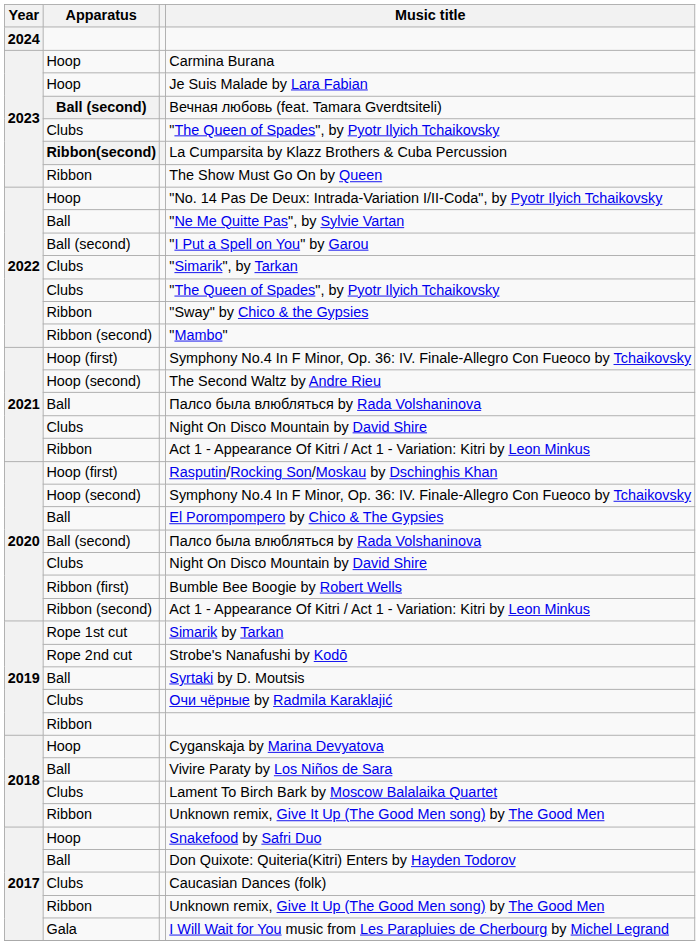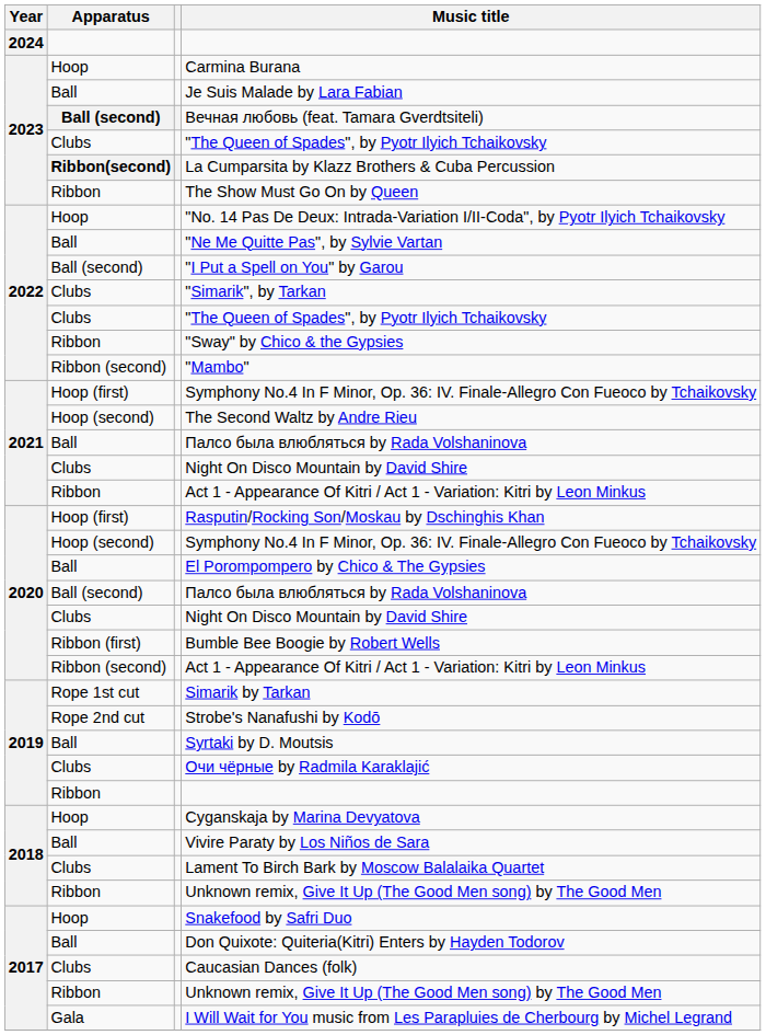Je Suis Malade by Lara Fabian | Apparatus: Hoop -> Ball
